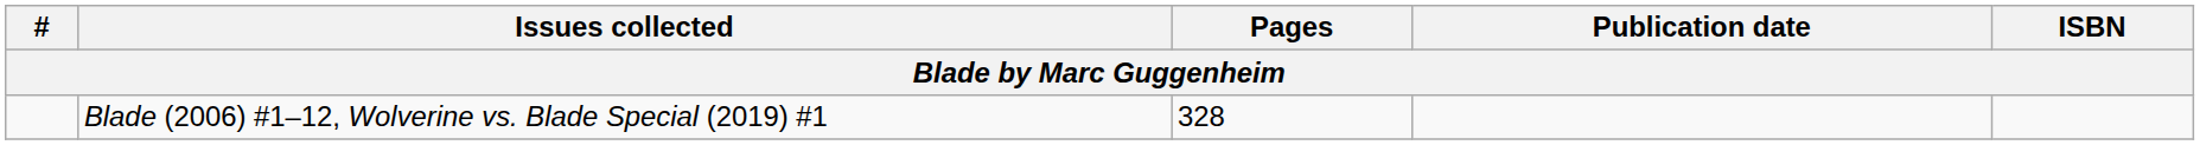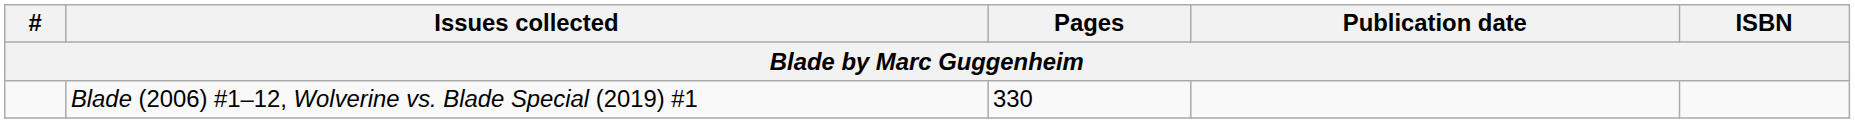Blade (2006) #1–12, Wolverine vs. Blade Special (2019) #1 | Pages: 328 -> 330
